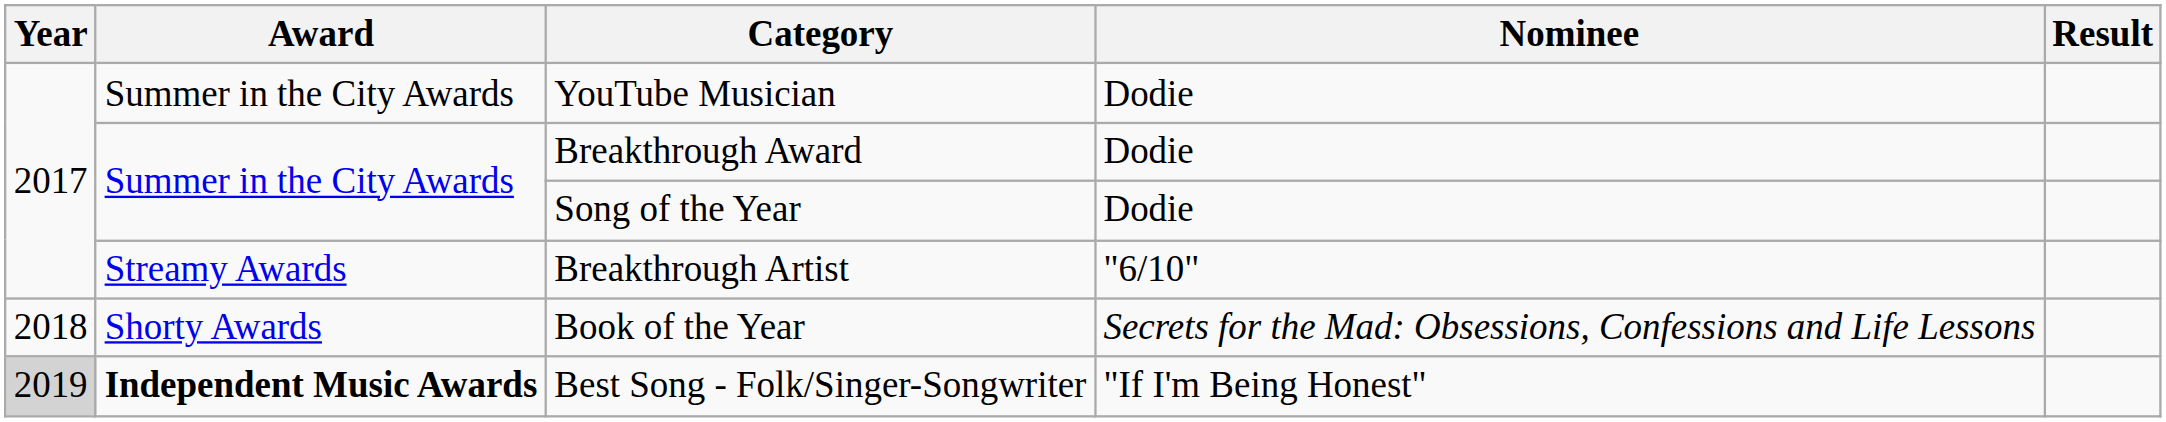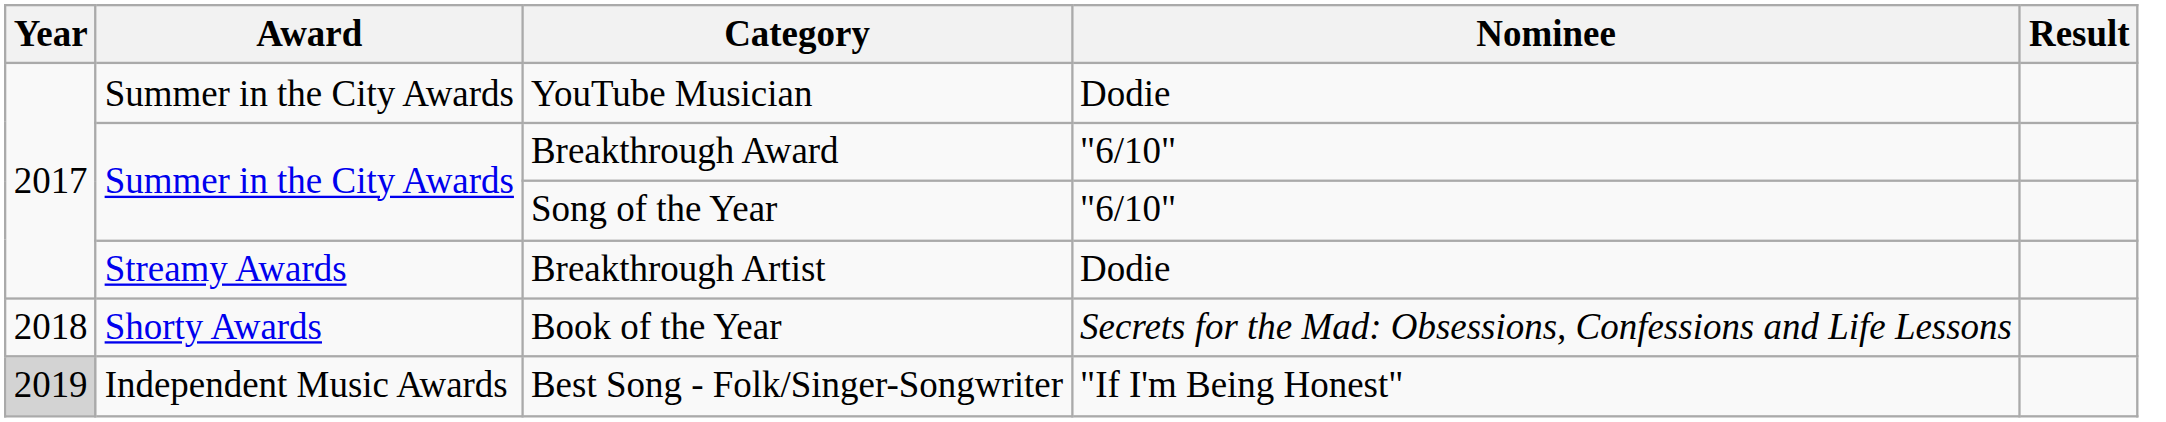Breakthrough Award | Nominee: Dodie -> "6/10"
Song of the Year | Nominee: Dodie -> "6/10"
Breakthrough Artist | Nominee: "6/10" -> Dodie
Best Song - Folk/Singer-Songwriter | Award: bold -> normal
